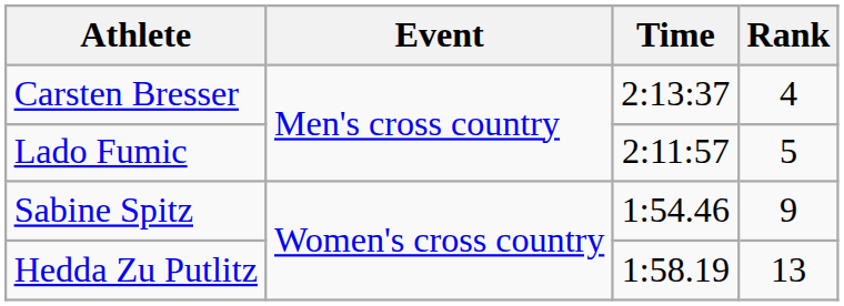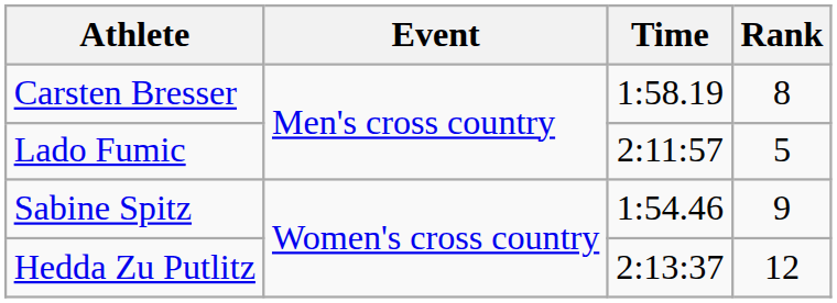Carsten Bresser | Time: 2:13:37 -> 1:58.19
Carsten Bresser | Rank: 4 -> 8
Hedda Zu Putlitz | Time: 1:58.19 -> 2:13:37
Hedda Zu Putlitz | Rank: 13 -> 12
